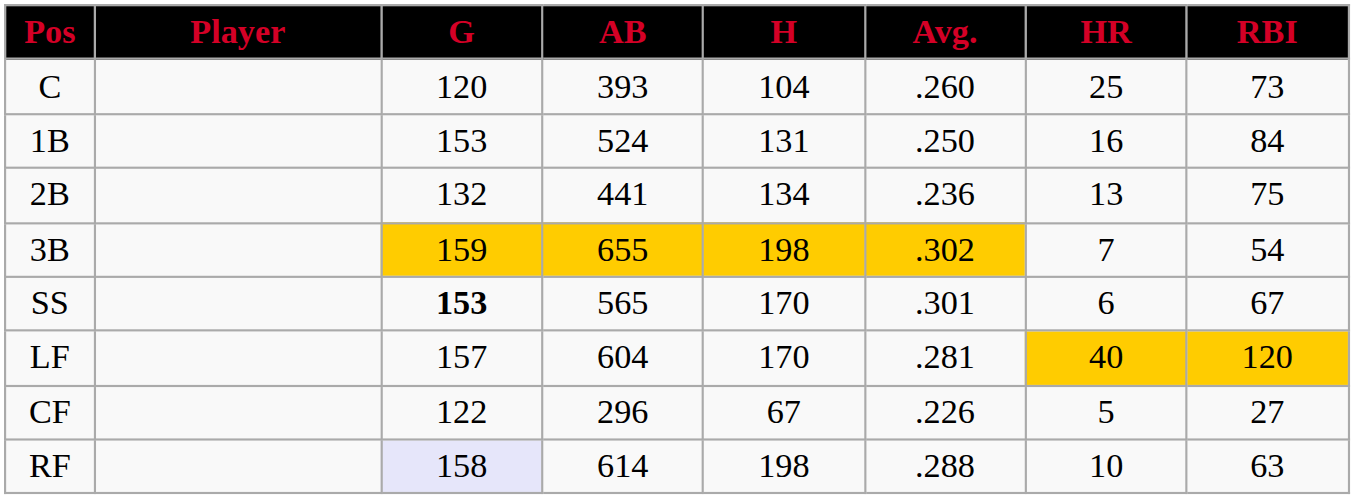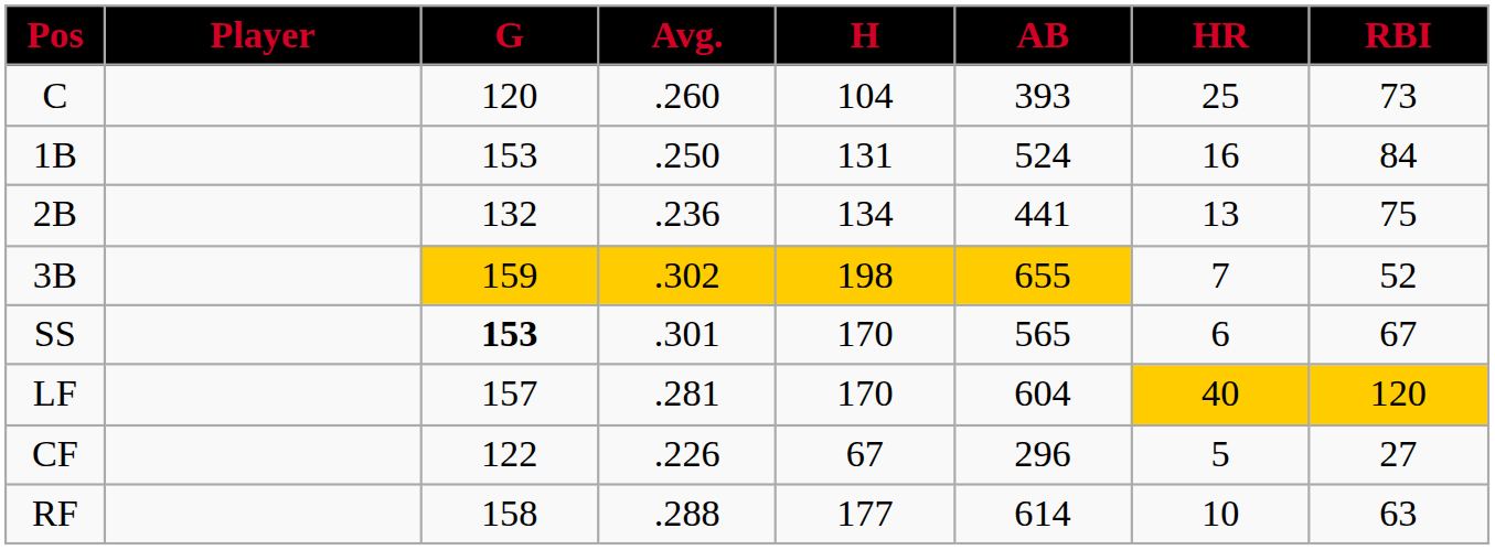columns swapped: AB <-> Avg.
3B | RBI: 54 -> 52
RF | G: lavender background -> no background
RF | H: 198 -> 177
